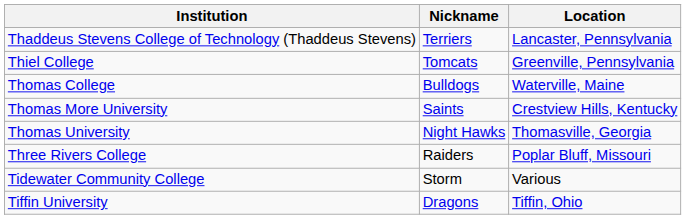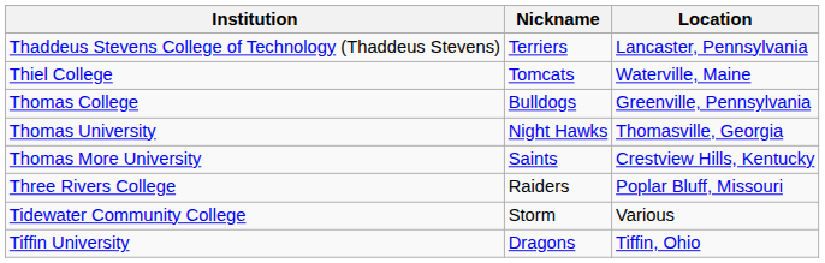Thiel College | Location: Greenville, Pennsylvania -> Waterville, Maine
Thomas College | Location: Waterville, Maine -> Greenville, Pennsylvania
rows swapped: Thomas University <-> Thomas More University
